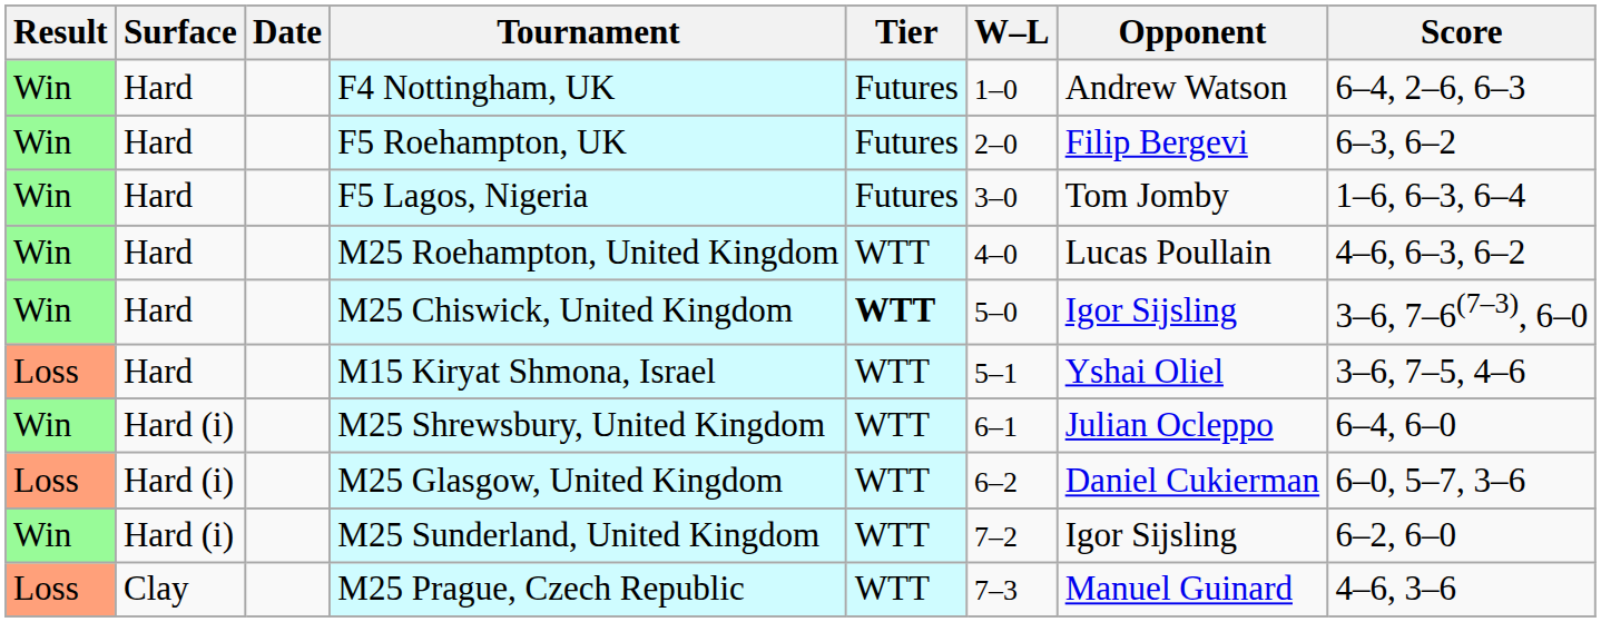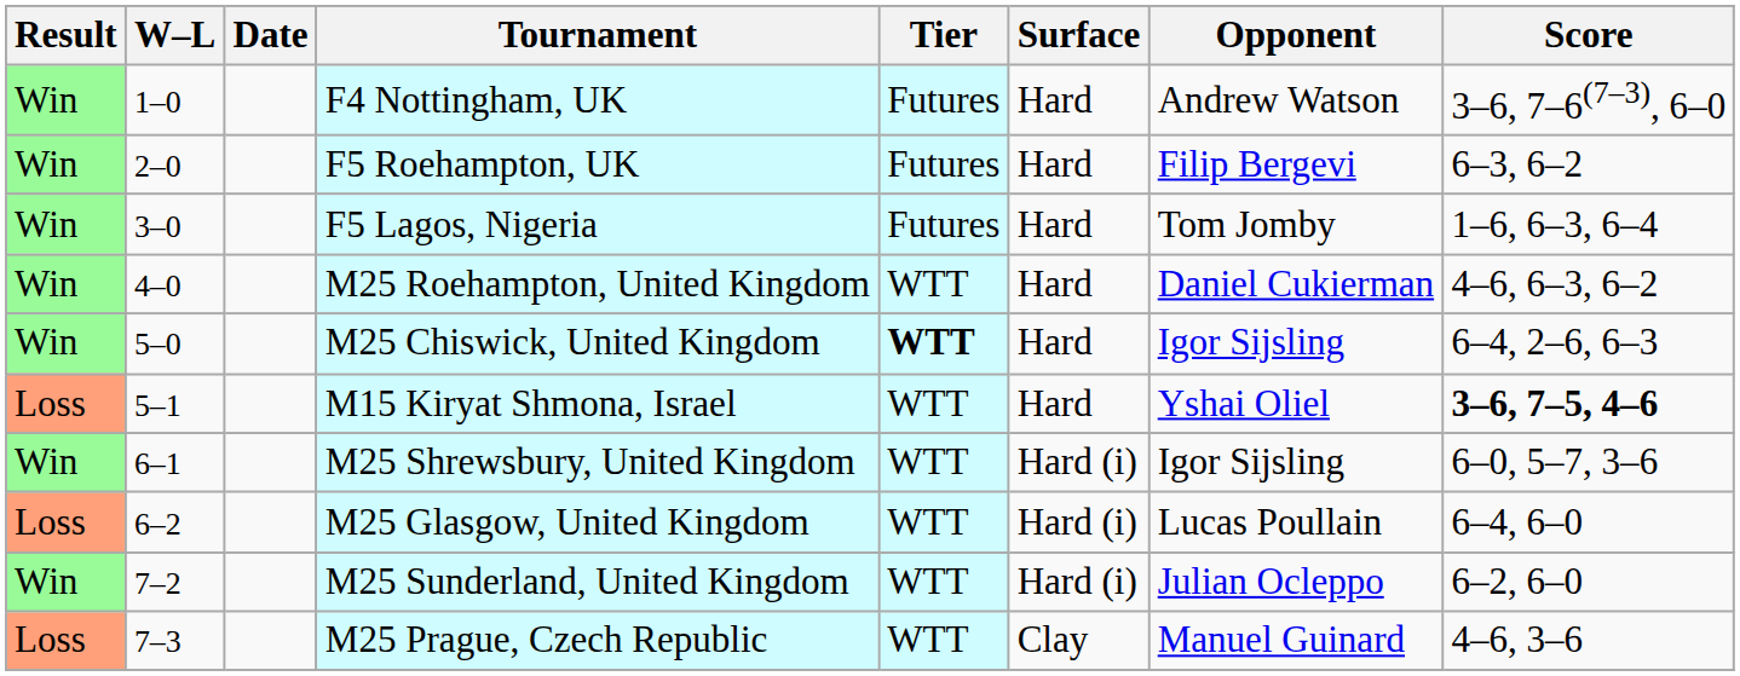columns swapped: W–L <-> Surface
F4 Nottingham, UK | Score: 6–4, 2–6, 6–3 -> 3–6, 7–6(7–3), 6–0
M25 Roehampton, United Kingdom | Opponent: Lucas Poullain -> Daniel Cukierman
M25 Chiswick, United Kingdom | Score: 3–6, 7–6(7–3), 6–0 -> 6–4, 2–6, 6–3
M15 Kiryat Shmona, Israel | Score: normal -> bold
M25 Shrewsbury, United Kingdom | Opponent: Julian Ocleppo -> Igor Sijsling
M25 Shrewsbury, United Kingdom | Score: 6–4, 6–0 -> 6–0, 5–7, 3–6
M25 Glasgow, United Kingdom | Opponent: Daniel Cukierman -> Lucas Poullain
M25 Glasgow, United Kingdom | Score: 6–0, 5–7, 3–6 -> 6–4, 6–0
M25 Sunderland, United Kingdom | Opponent: Igor Sijsling -> Julian Ocleppo
